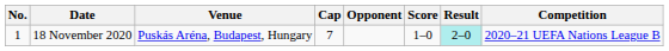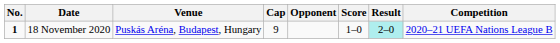18 November 2020 | No.: normal -> bold
18 November 2020 | Cap: 7 -> 9
